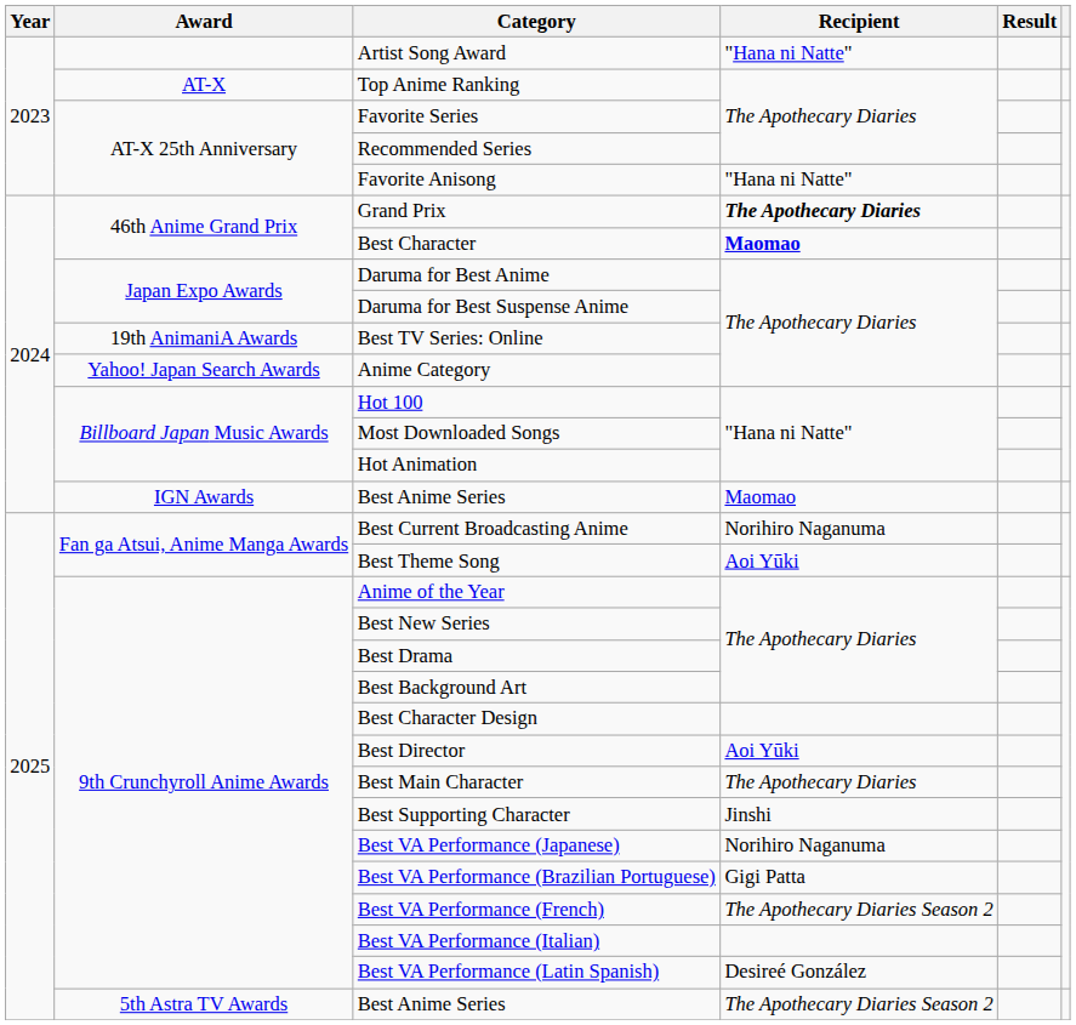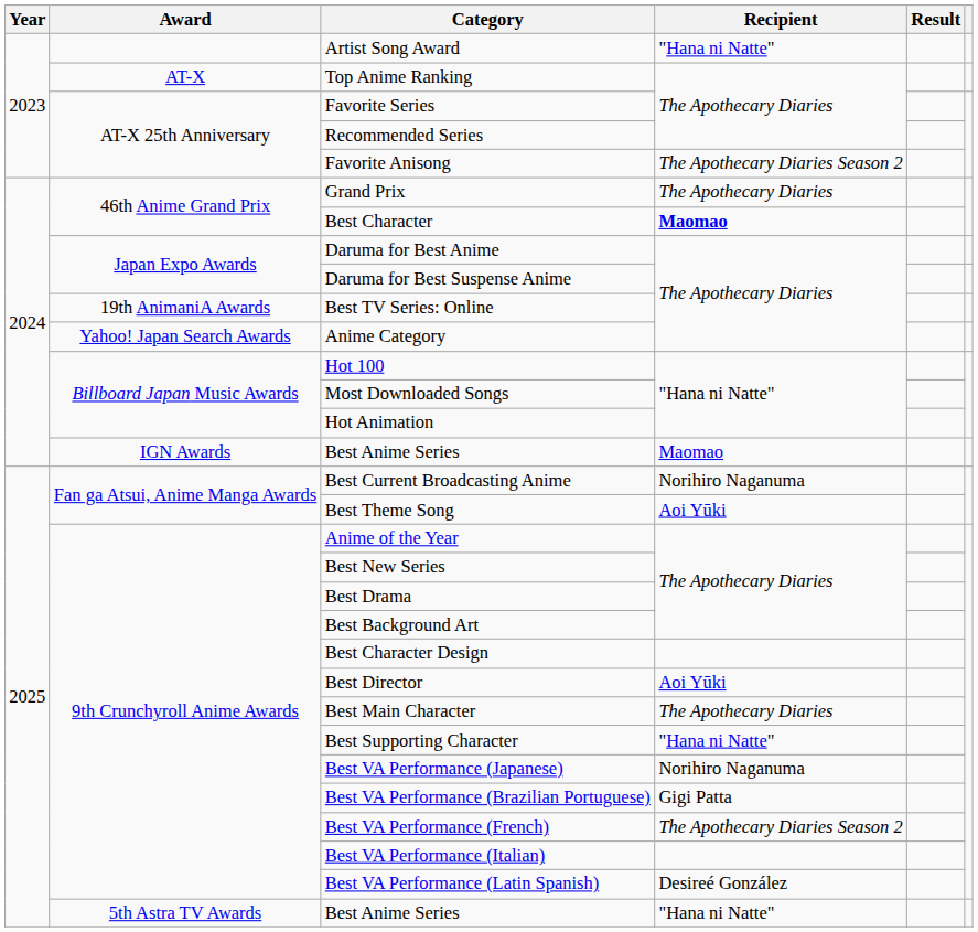Favorite Anisong | Recipient: "Hana ni Natte" -> The Apothecary Diaries Season 2
Grand Prix | Recipient: bold -> normal
Best Supporting Character | Recipient: Jinshi -> "Hana ni Natte"
5th Astra TV Awards / Best Anime Series | Recipient: The Apothecary Diaries Season 2 -> "Hana ni Natte"
